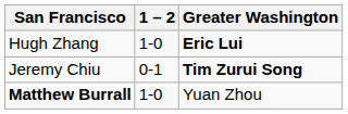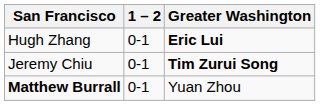Hugh Zhang | 1 – 2: 1-0 -> 0-1
Matthew Burrall | 1 – 2: 1-0 -> 0-1
